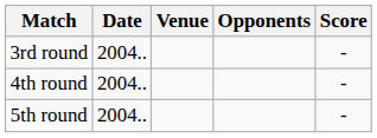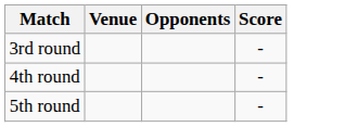- column: Date | 2004.. | 2004.. | 2004..
